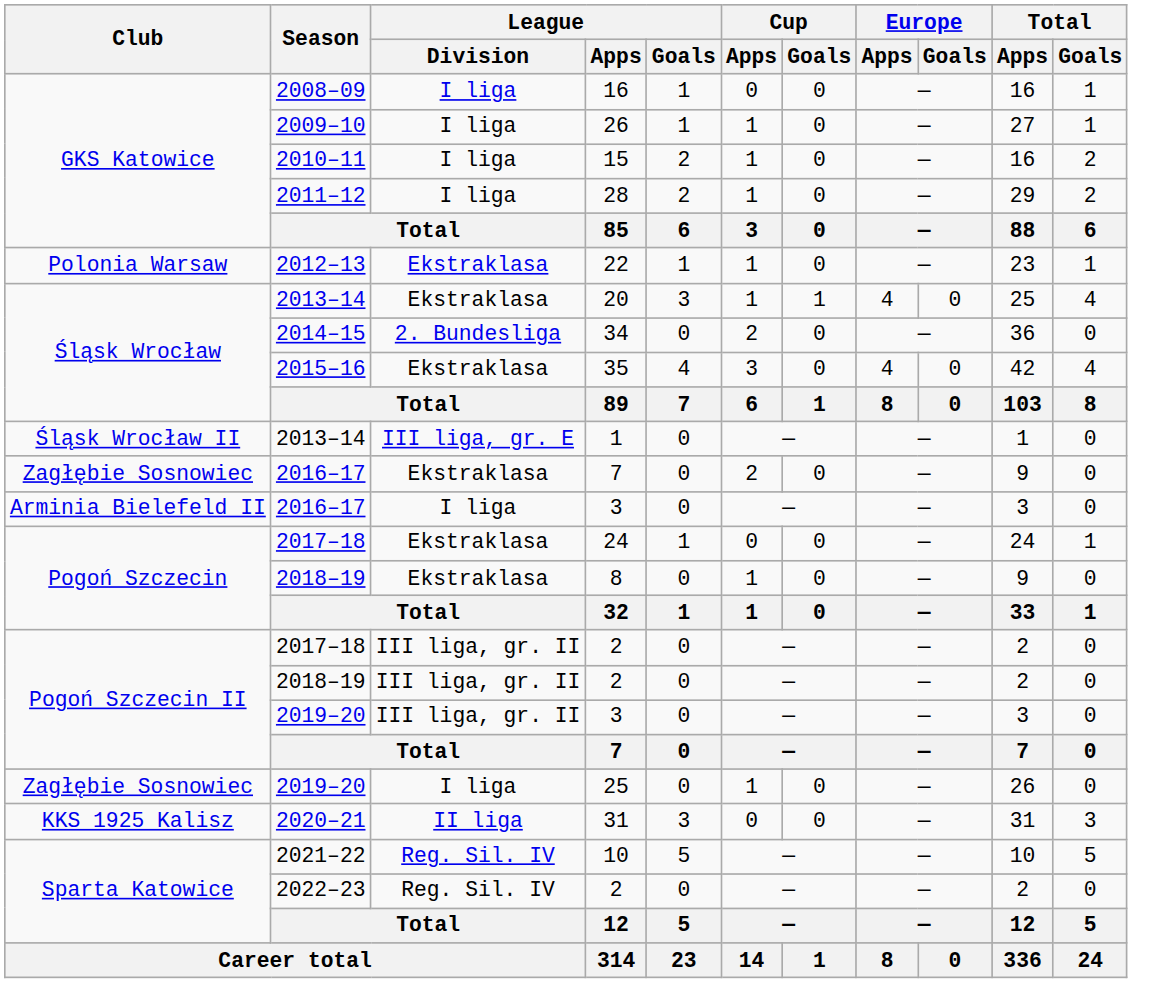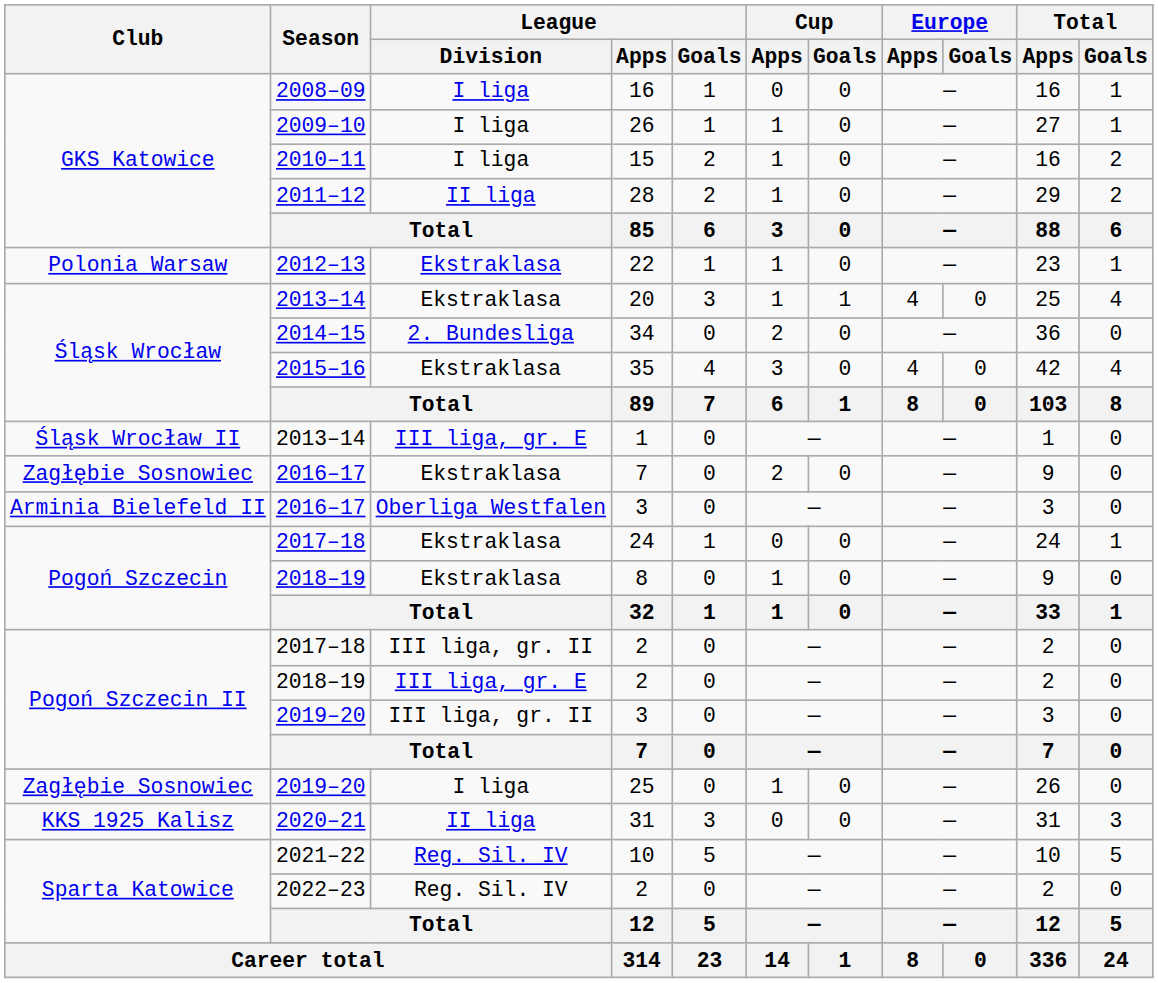28 | League / Division: I liga -> II liga
2016–17 / 3 | League / Division: I liga -> Oberliga Westfalen
2018–19 / 2 | League / Division: III liga, gr. II -> III liga, gr. E
